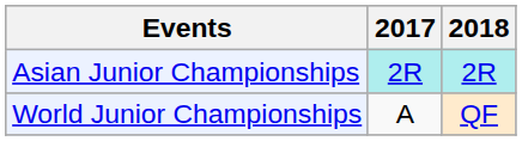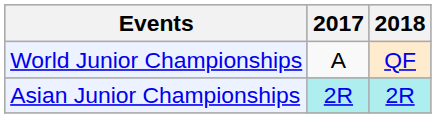rows swapped: Asian Junior Championships <-> World Junior Championships
